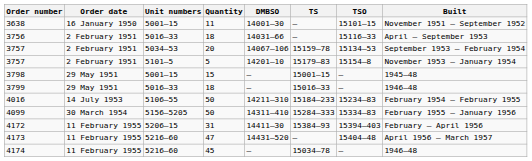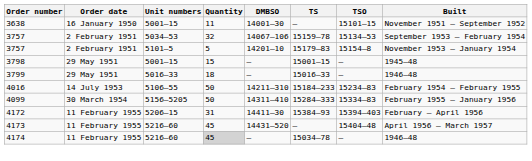- row: 3756 | 2 February 1951 | 5016–33 | 18 | 14031–66 | — | 15116–33 | April – September 1953
3757 / 5034–53 | Quantity: 20 -> 32
4173 | Quantity: 47 -> 45
4174 | Quantity: no background -> lightgrey background
